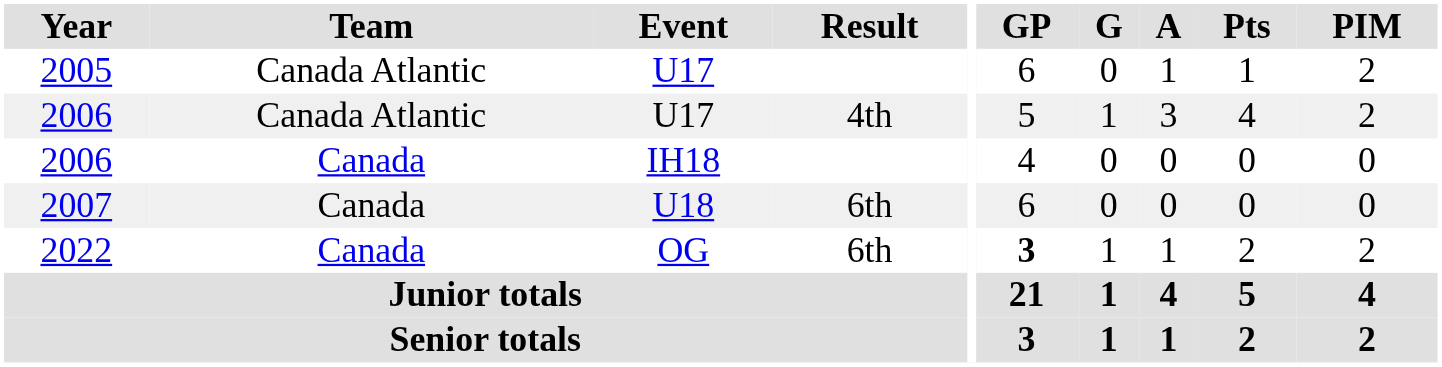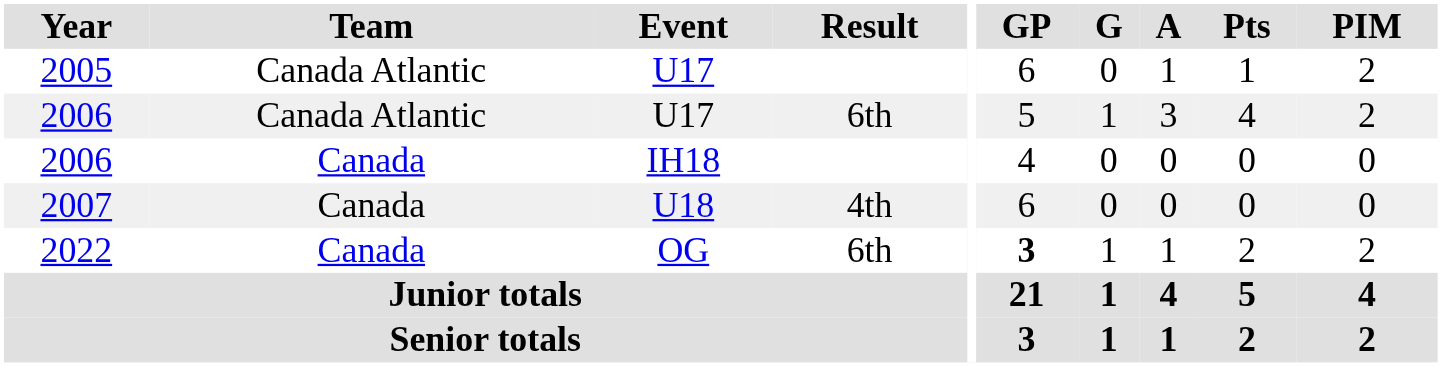2006 / U17 | Result: 4th -> 6th
2007 | Result: 6th -> 4th
